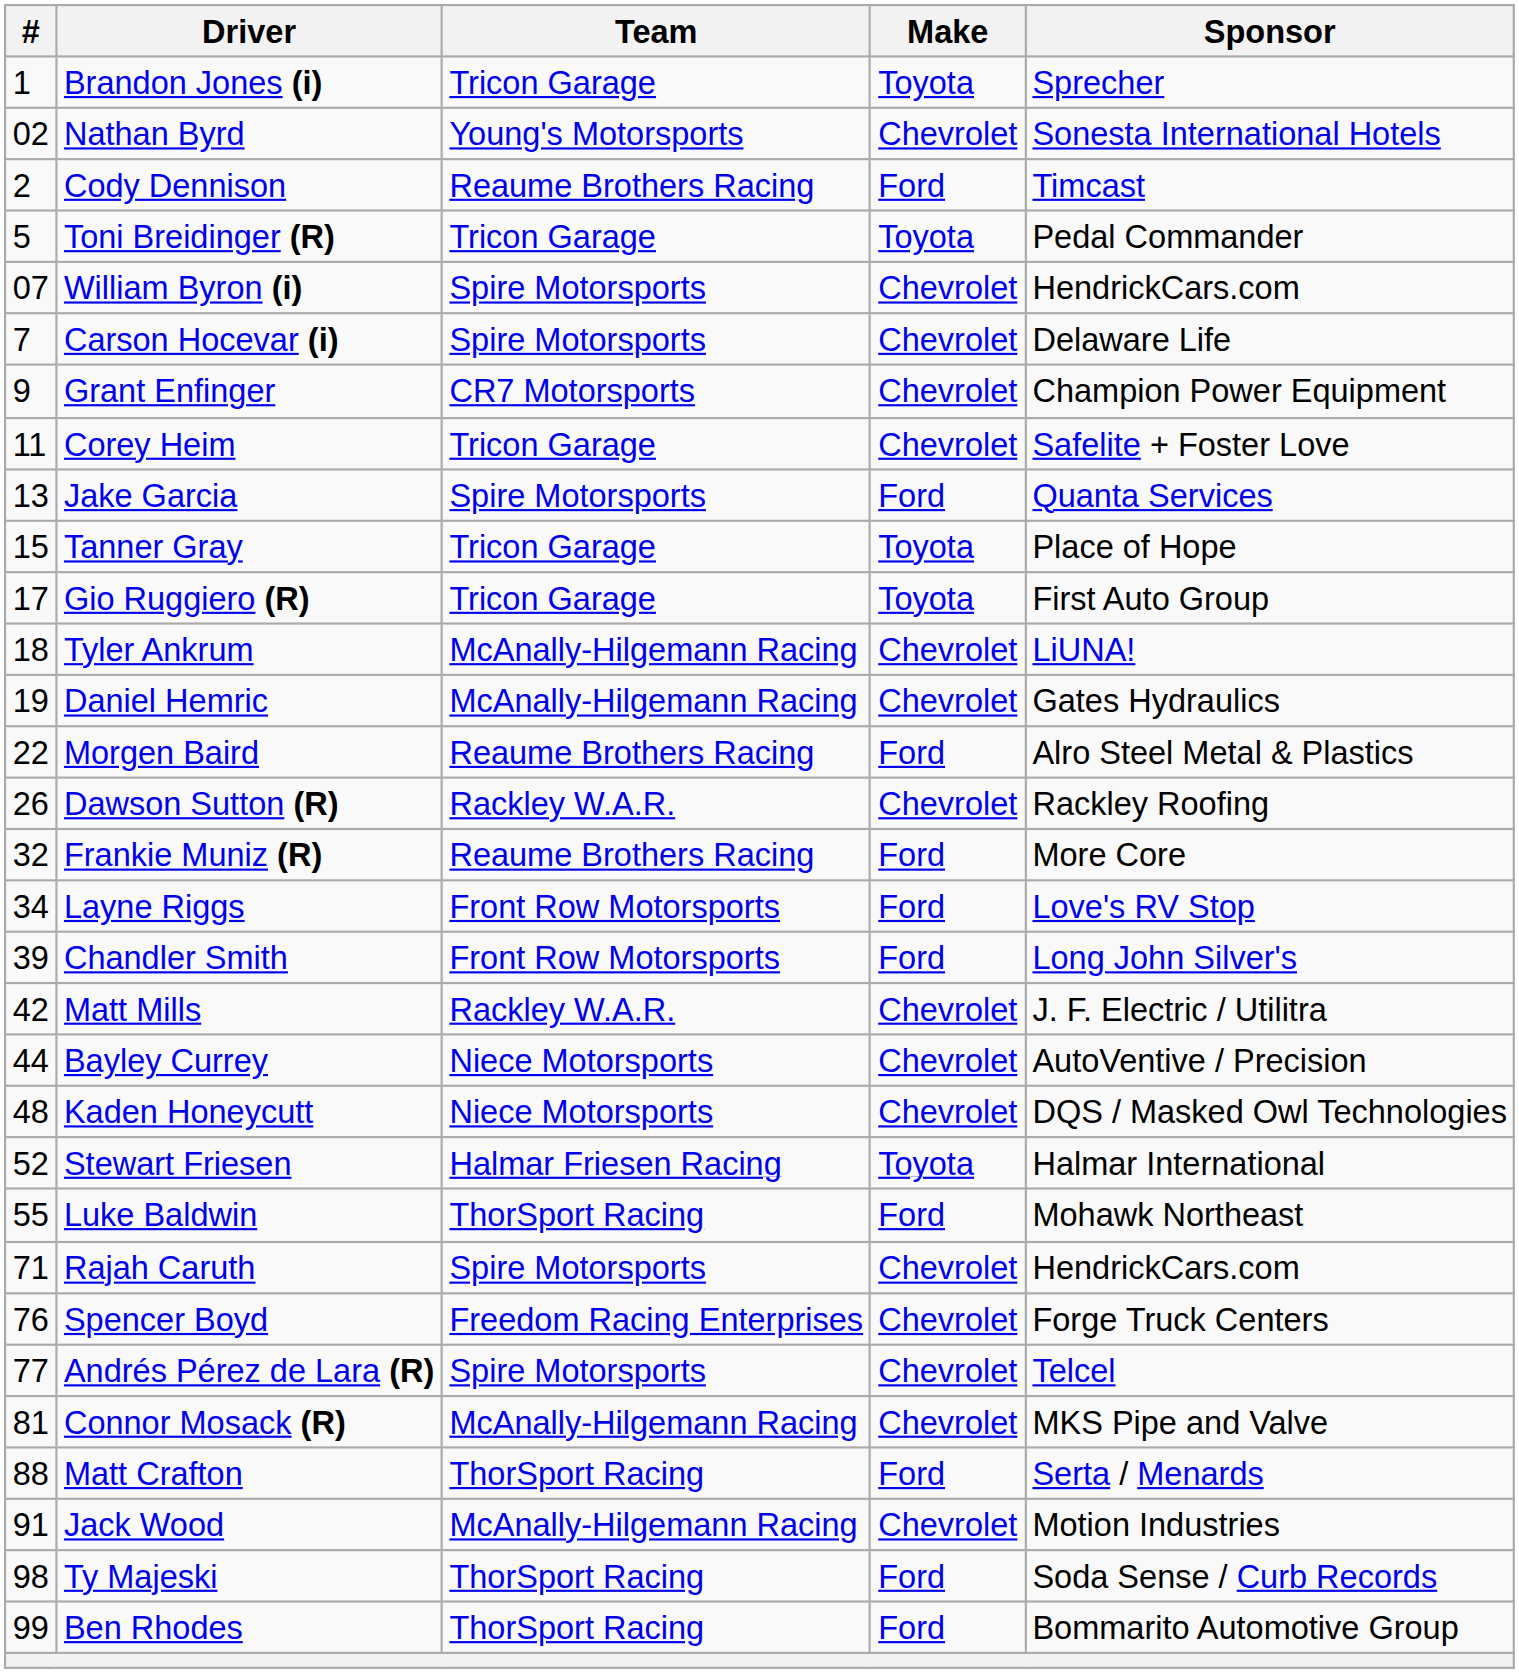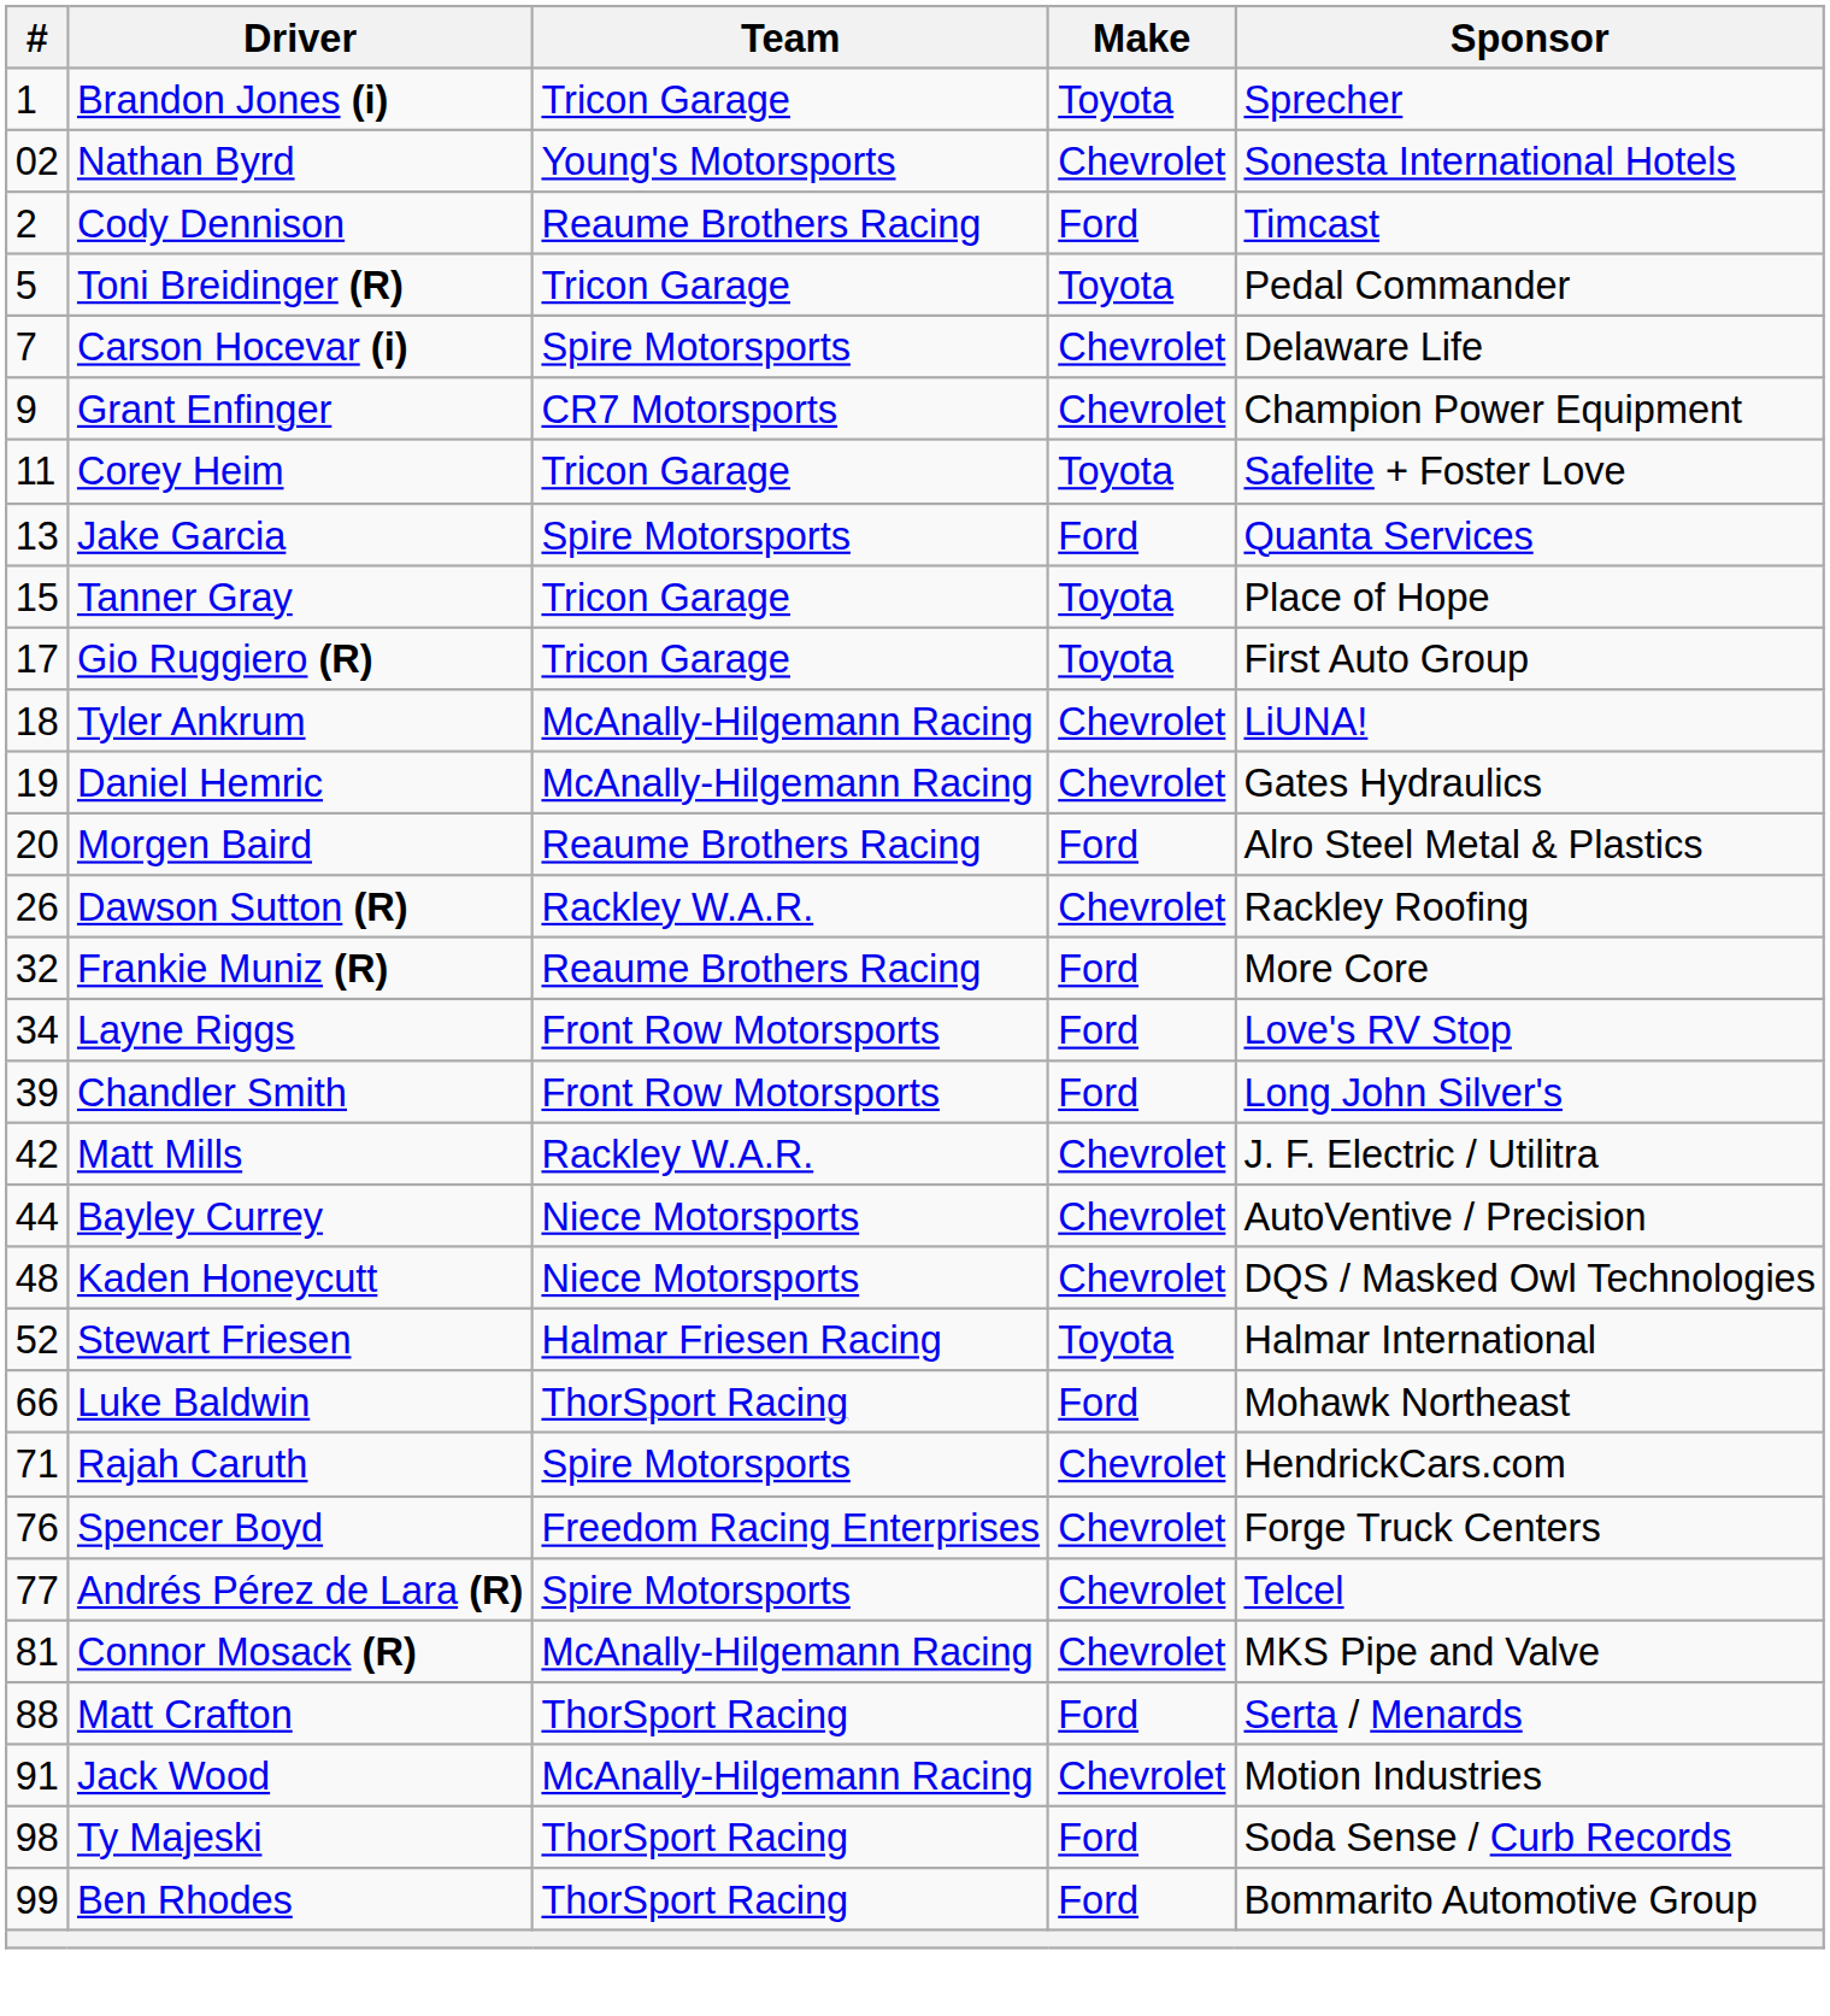- row: 07 | William Byron (i) | Spire Motorsports | Chevrolet | HendrickCars.com
Corey Heim | Make: Chevrolet -> Toyota
Morgen Baird | #: 22 -> 20
Luke Baldwin | #: 55 -> 66
